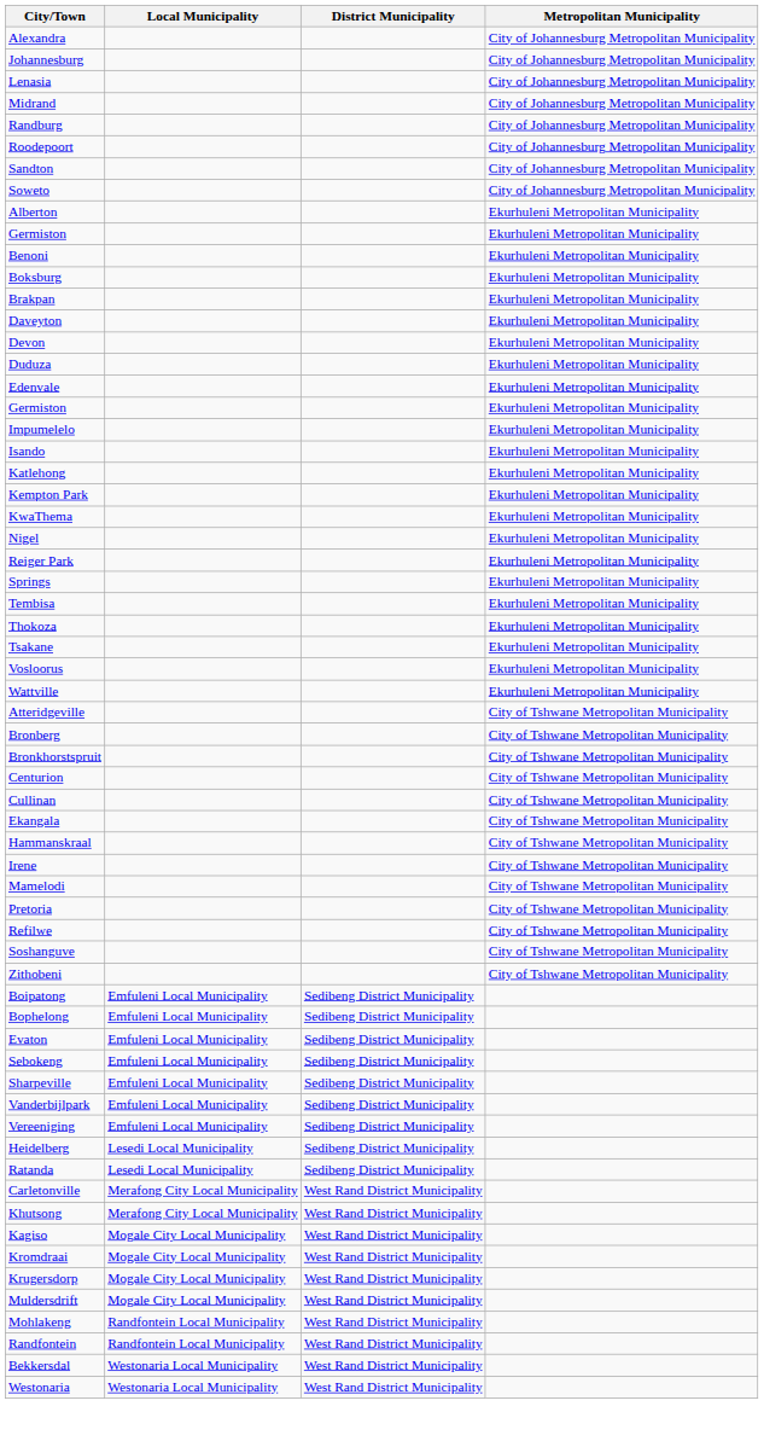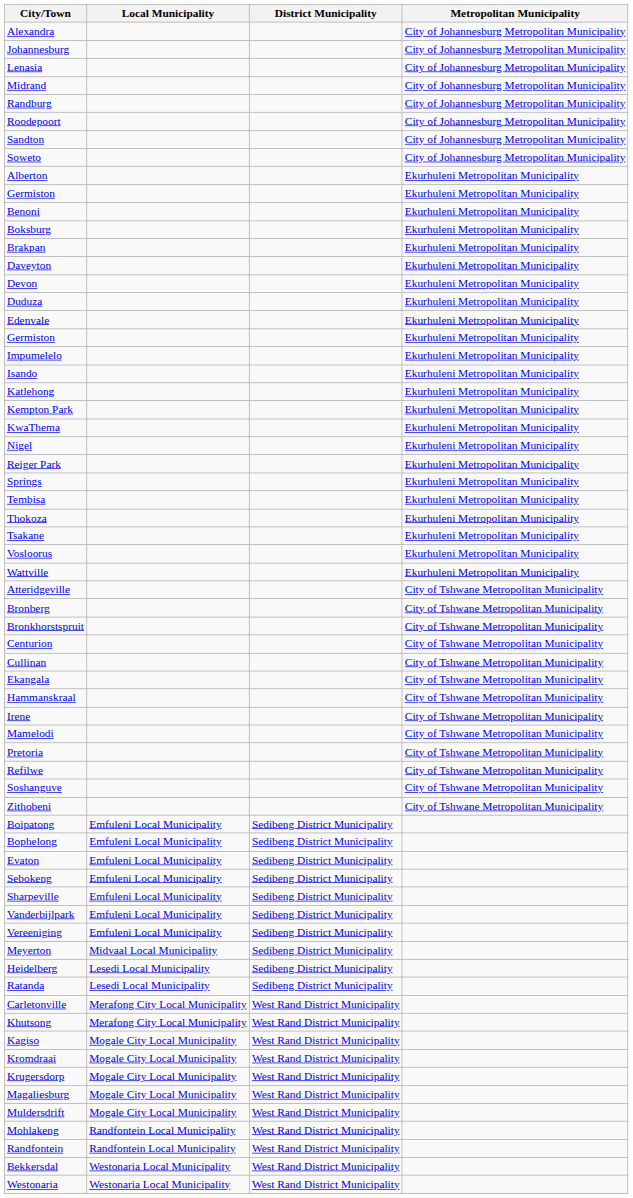+ row: Meyerton | Midvaal Local Municipality | Sedibeng District Municipality
+ row: Magaliesburg | Mogale City Local Municipality | West Rand District Municipality
